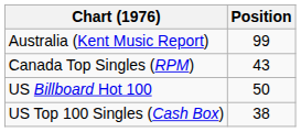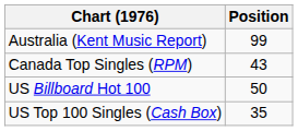US Top 100 Singles (Cash Box) | Position: 38 -> 35
